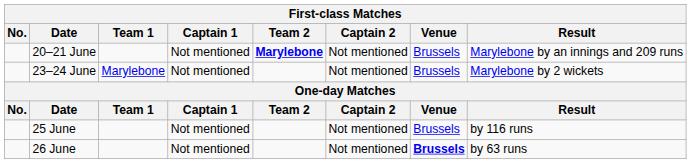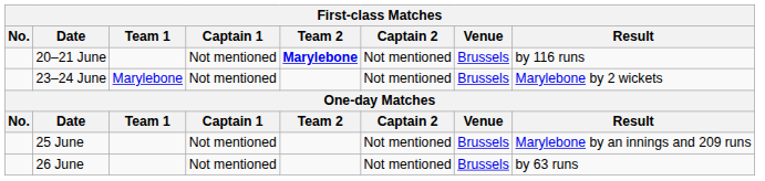20–21 June | Result: Marylebone by an innings and 209 runs -> by 116 runs
25 June | Result: by 116 runs -> Marylebone by an innings and 209 runs
26 June | Venue: bold -> normal
